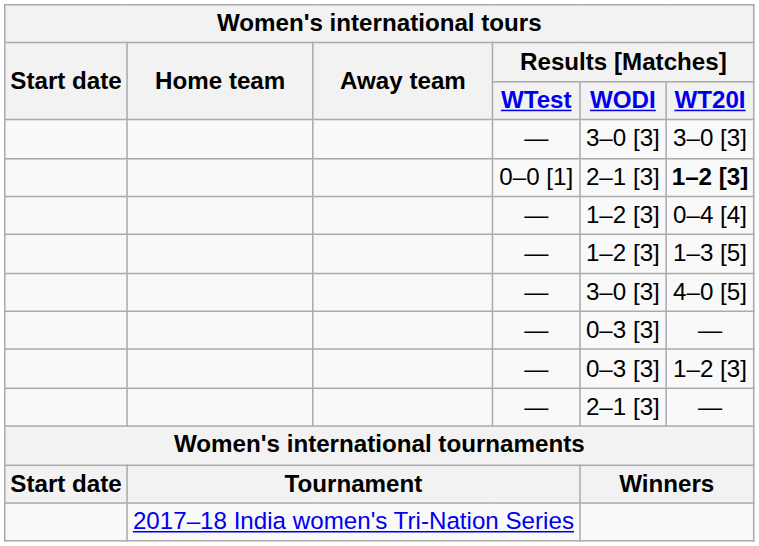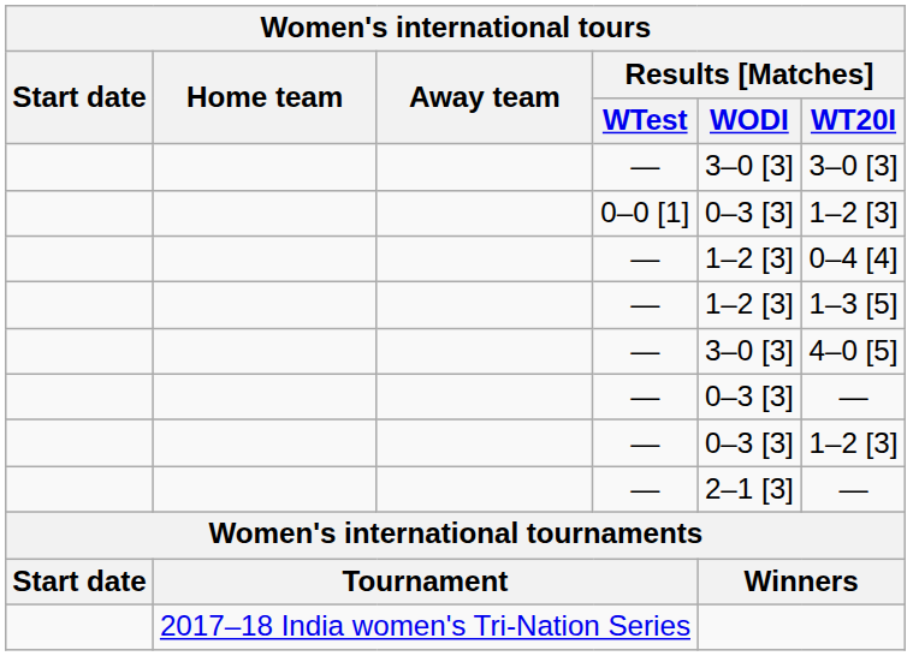0–0 [1] | Results [Matches] / WODI: 2–1 [3] -> 0–3 [3]
0–0 [1] | Results [Matches] / WT20I: bold -> normal
